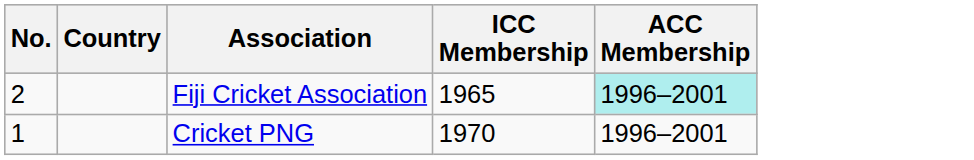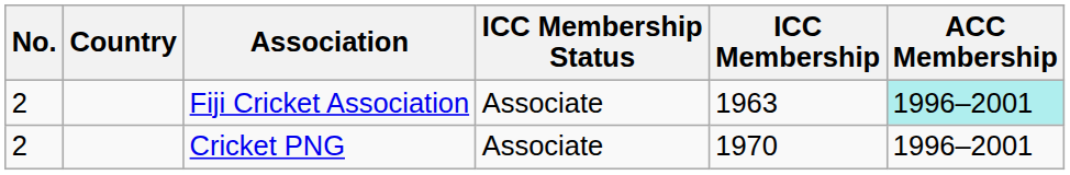+ column: ICC Membership Status | Associate | Associate
Fiji Cricket Association | ICC Membership: 1965 -> 1963
Cricket PNG | No.: 1 -> 2
